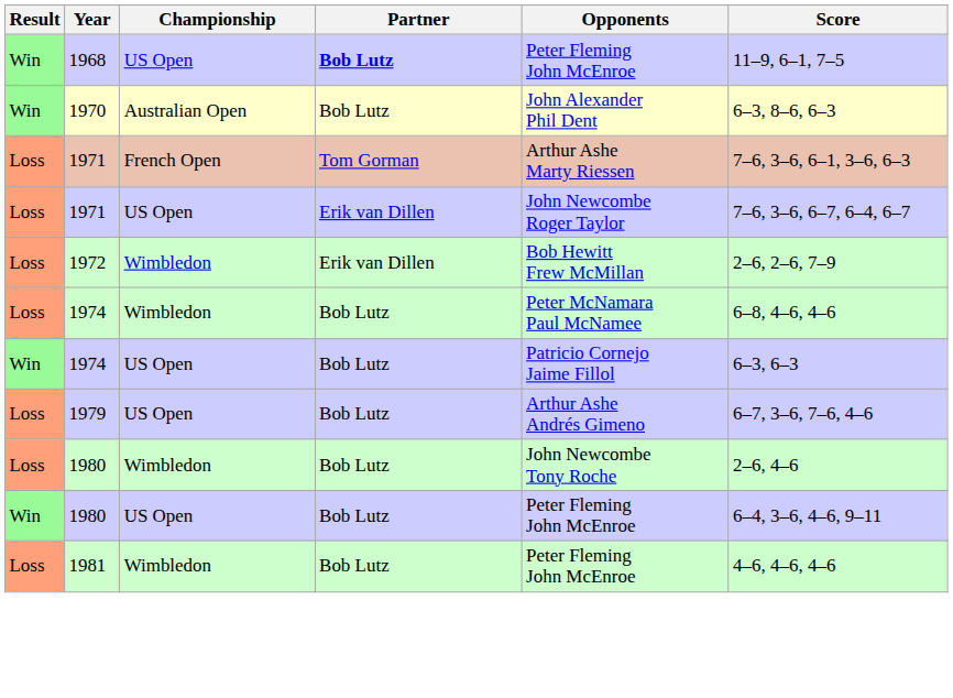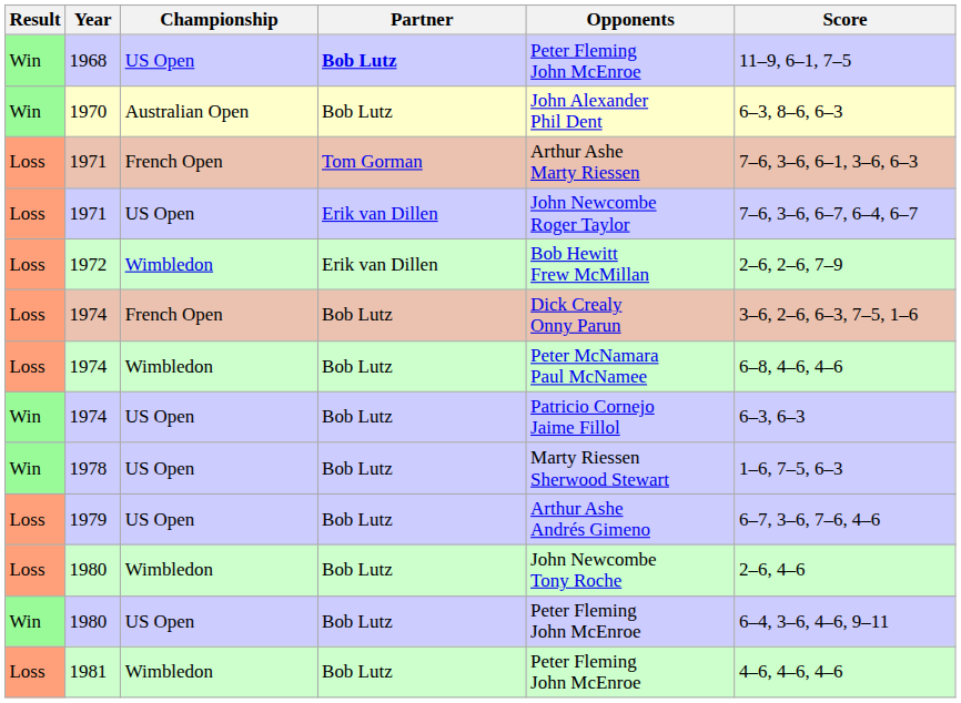+ row: Loss | 1974 | French Open | Bob Lutz | Dick Crealy Onny Parun | 3–6, 2–6, 6–3, 7–5, 1–6
+ row: Win | 1978 | US Open | Bob Lutz | Marty Riessen Sherwood Stewart | 1–6, 7–5, 6–3
